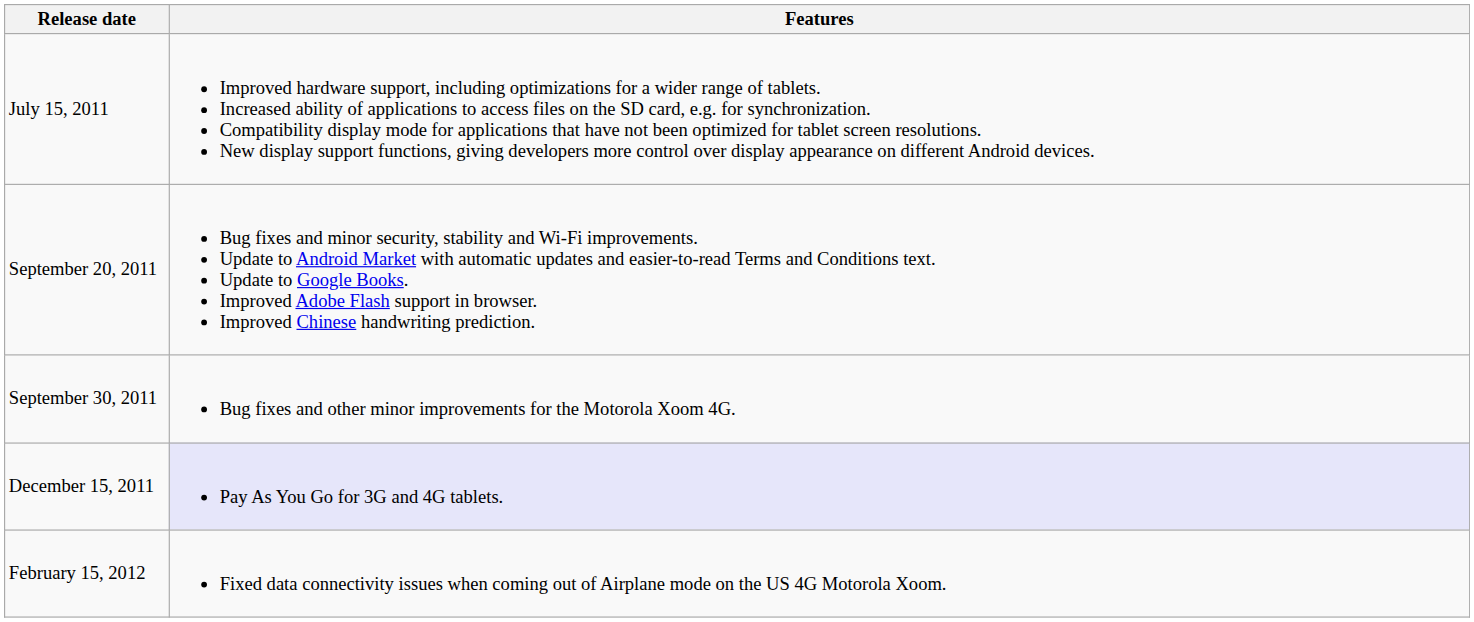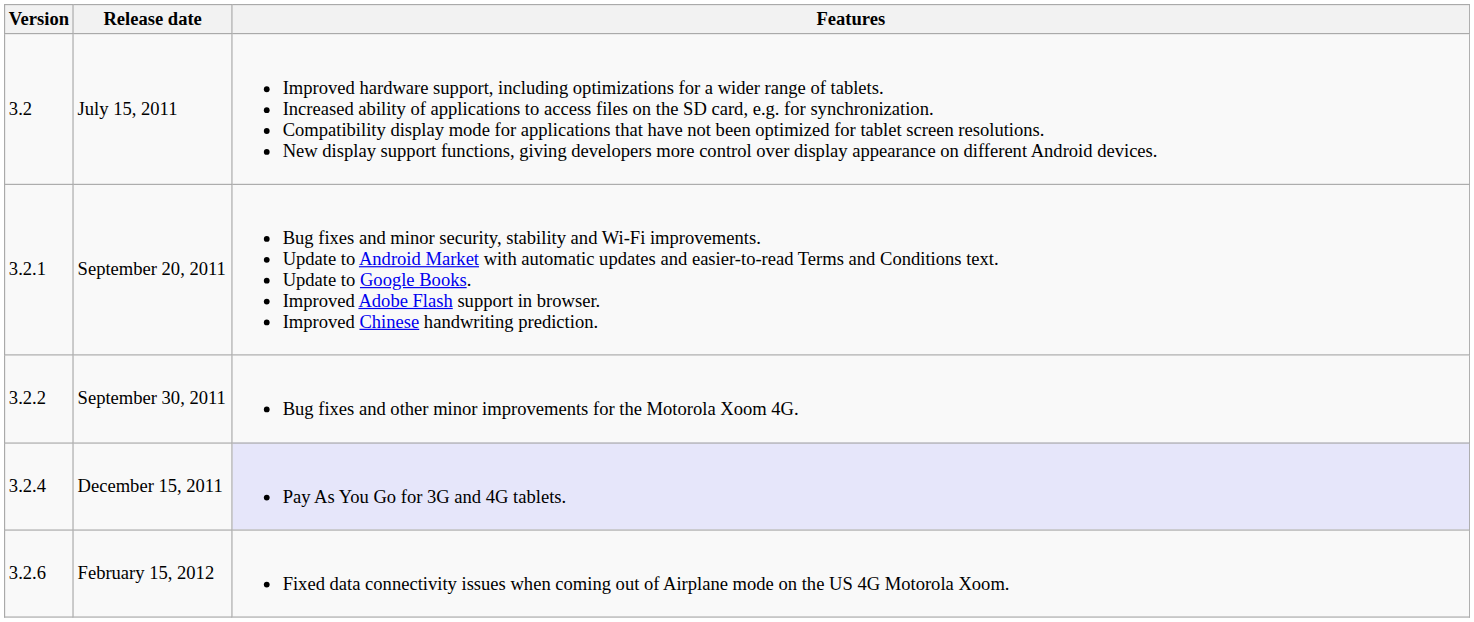+ column: Version | 3.2 | 3.2.1 | 3.2.2 | 3.2.4 | 3.2.6
